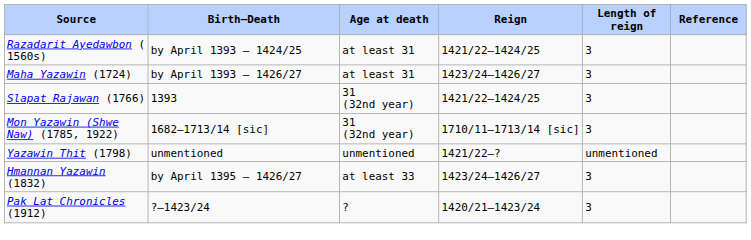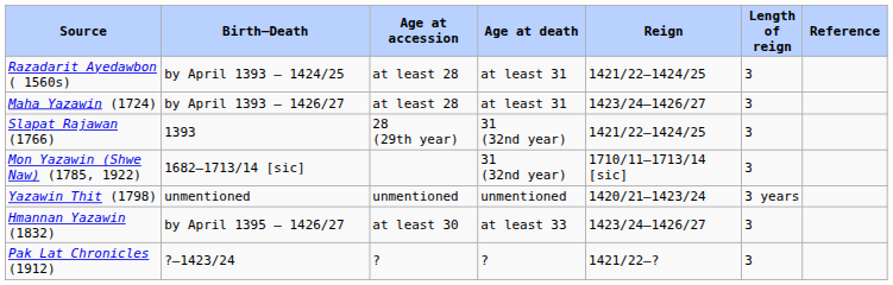+ column: Age at accession | at least 28 | at least 28 | 28 (29th year) | unmentioned | at least 30 | ?
Yazawin Thit (1798) | Reign: 1421/22–? -> 1420/21–1423/24
Yazawin Thit (1798) | Length of reign: unmentioned -> 3 years
Pak Lat Chronicles (1912) | Reign: 1420/21–1423/24 -> 1421/22–?
